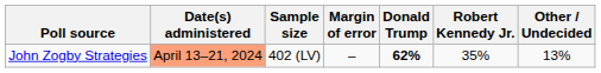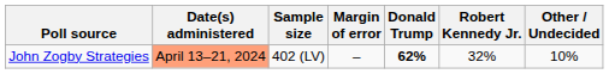John Zogby Strategies | Robert Kennedy Jr.: 35% -> 32%
John Zogby Strategies | Other / Undecided: 13% -> 10%
